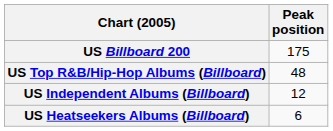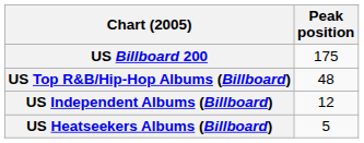US Heatseekers Albums (Billboard) | Peak position: 6 -> 5
